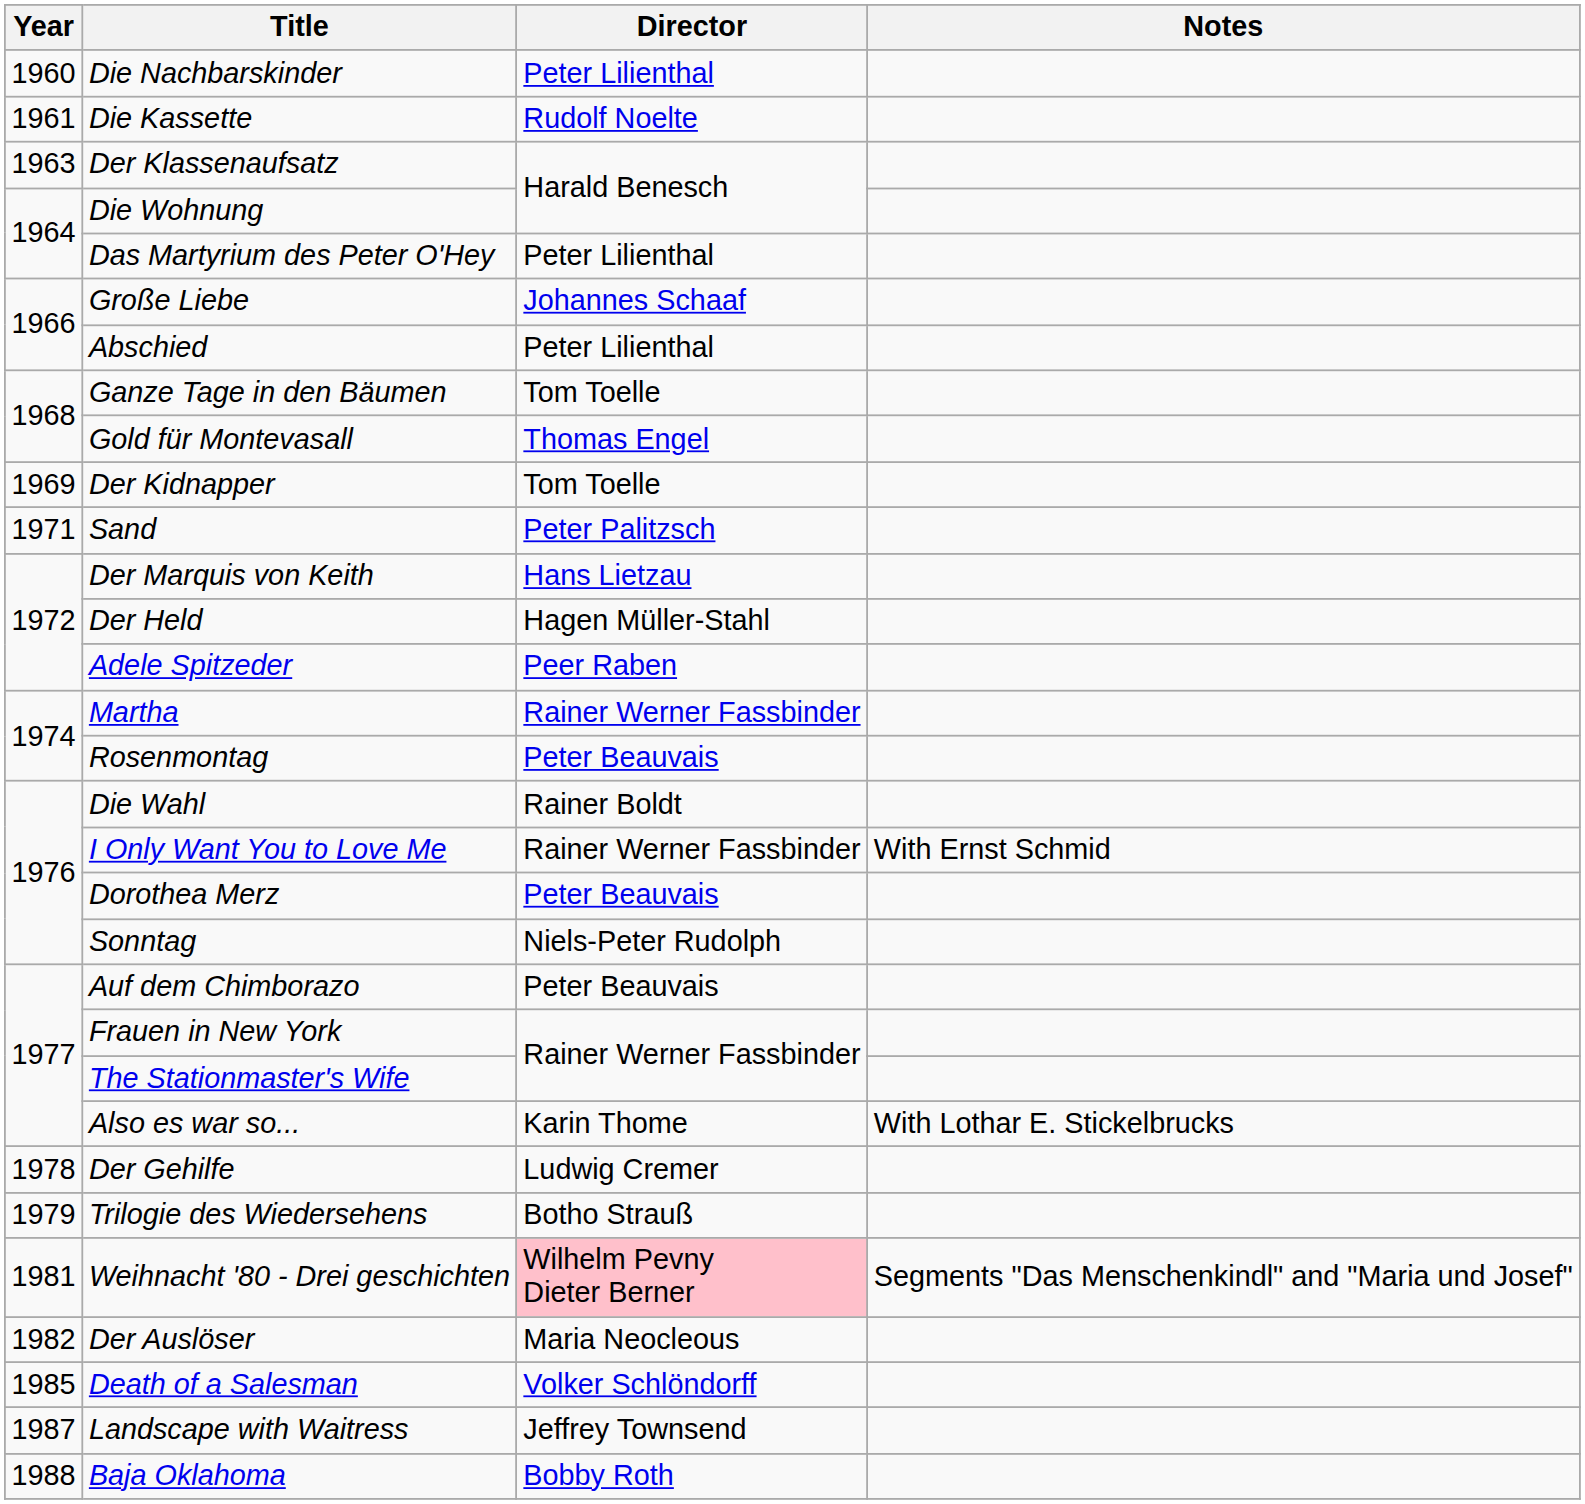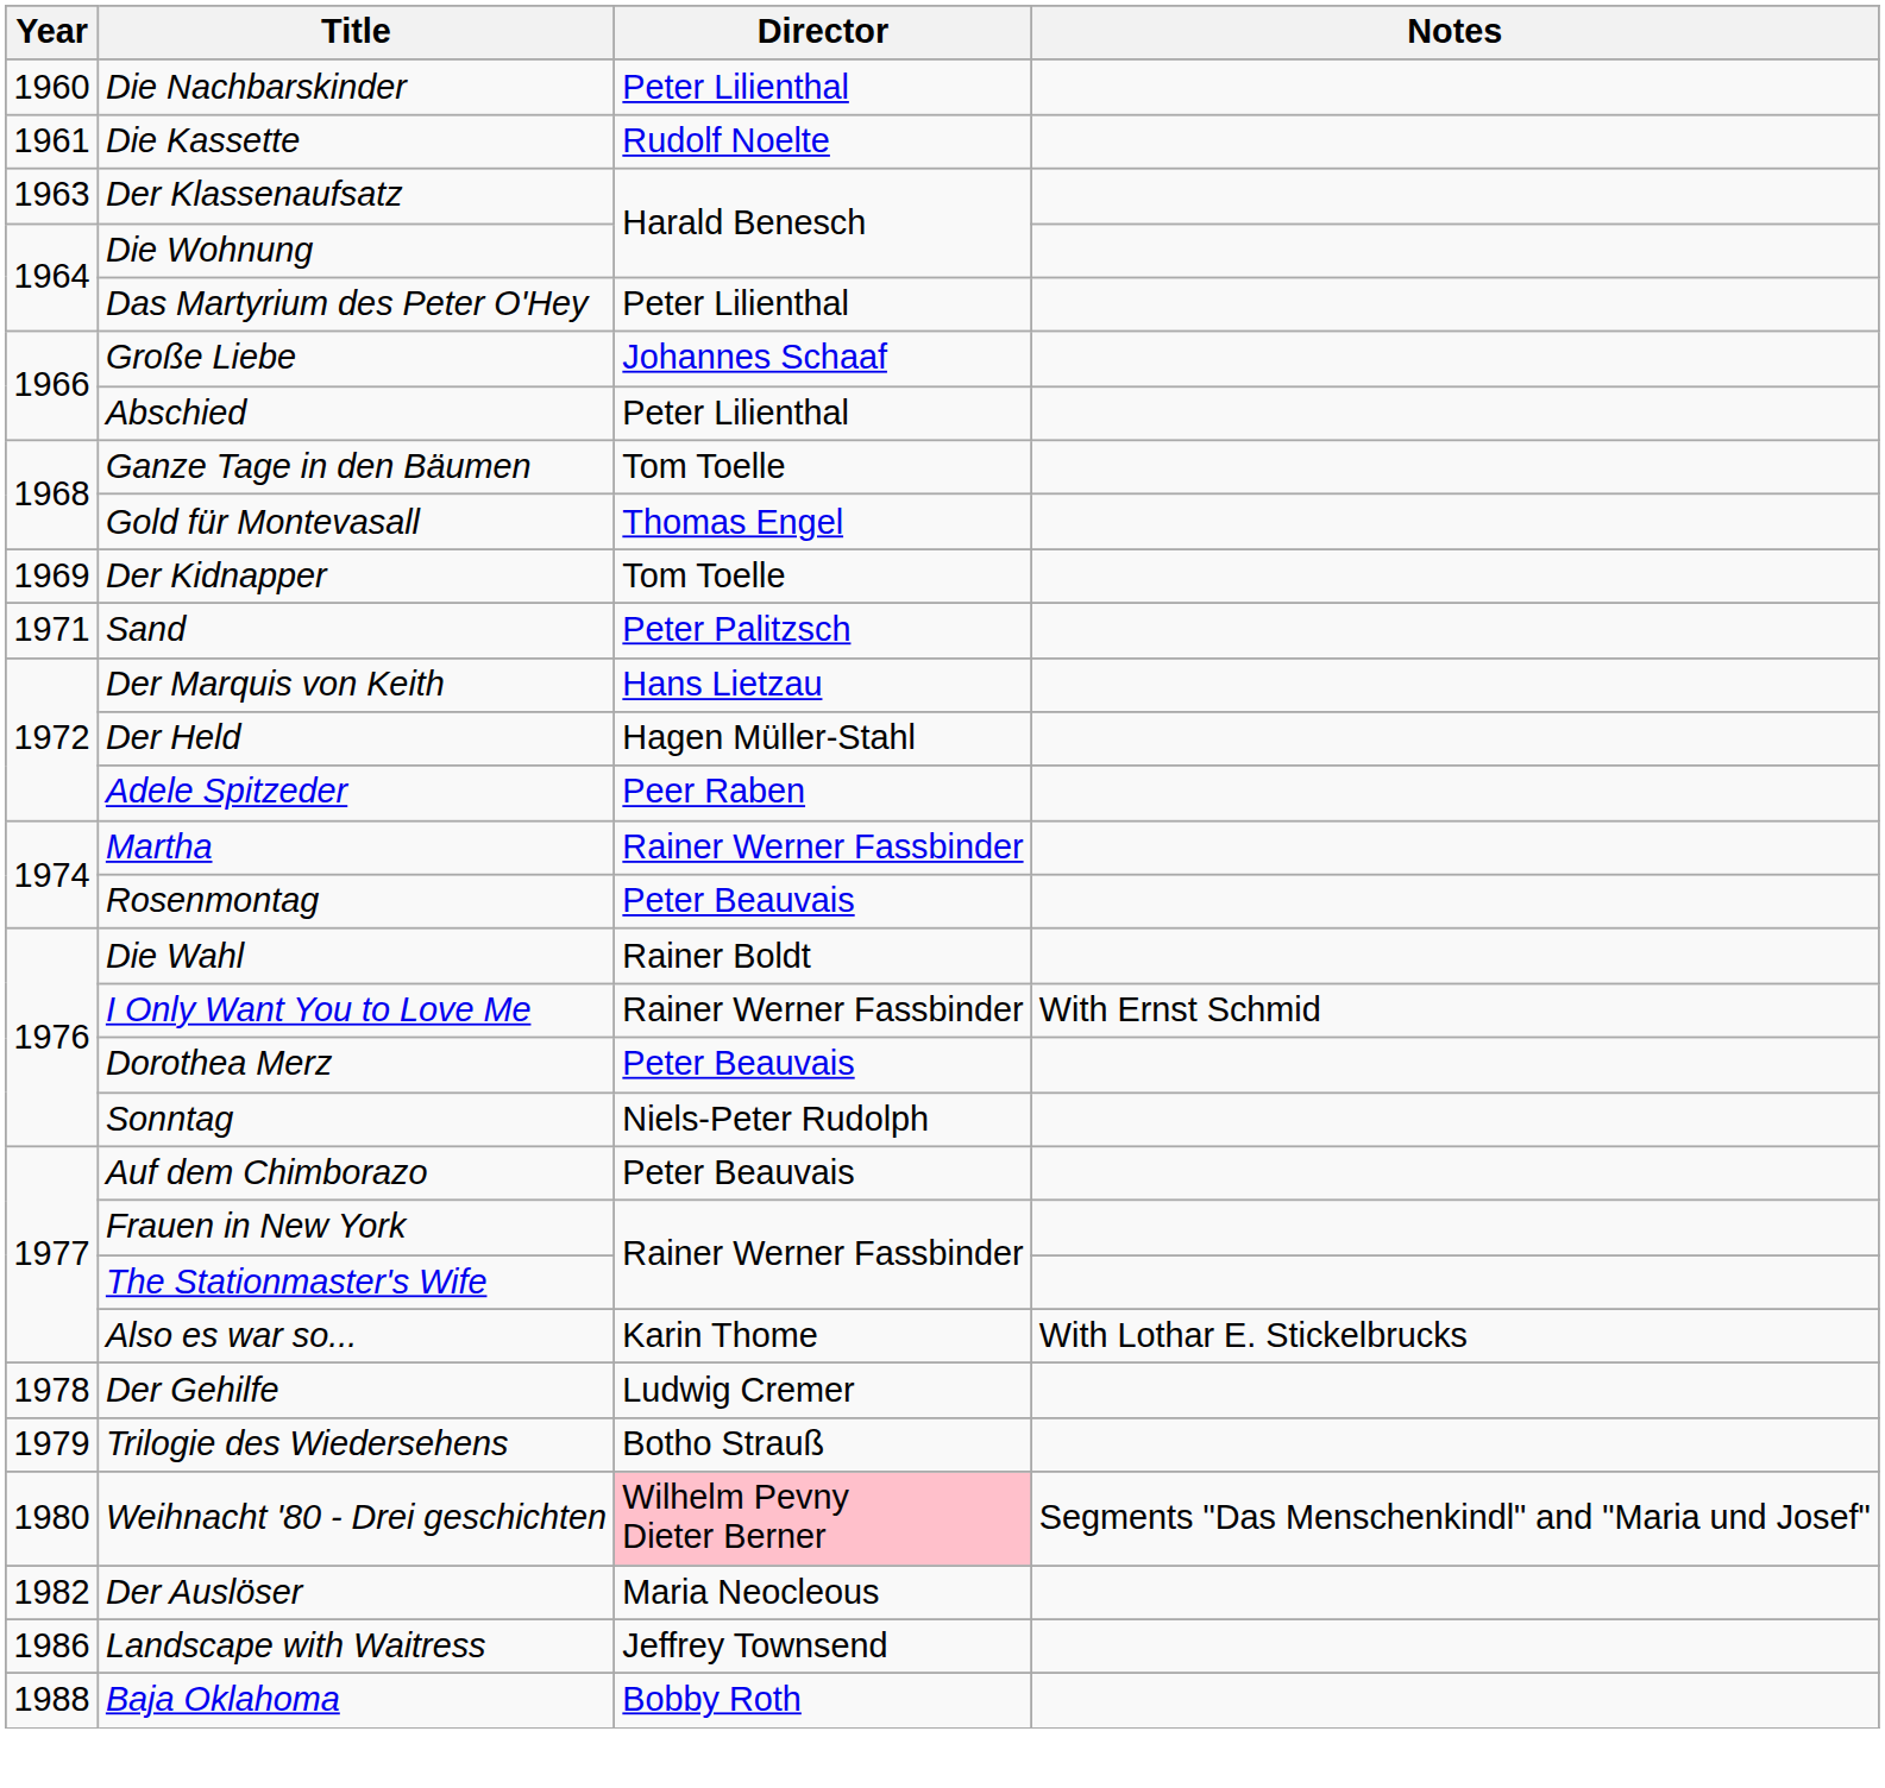Weihnacht '80 - Drei geschichten | Year: 1981 -> 1980
- row: 1985 | Death of a Salesman | Volker Schlöndorff
Landscape with Waitress | Year: 1987 -> 1986
